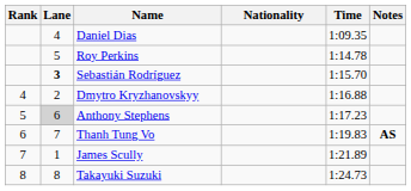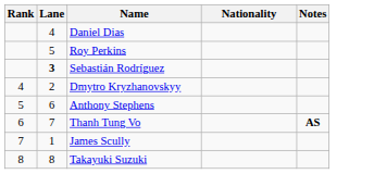- column: Time | 1:09.35 | 1:14.78 | 1:15.70 | 1:16.88 | 1:17.23 | 1:19.83 | 1:21.89 | 1:24.73
Anthony Stephens | Lane: lightgrey background -> no background
